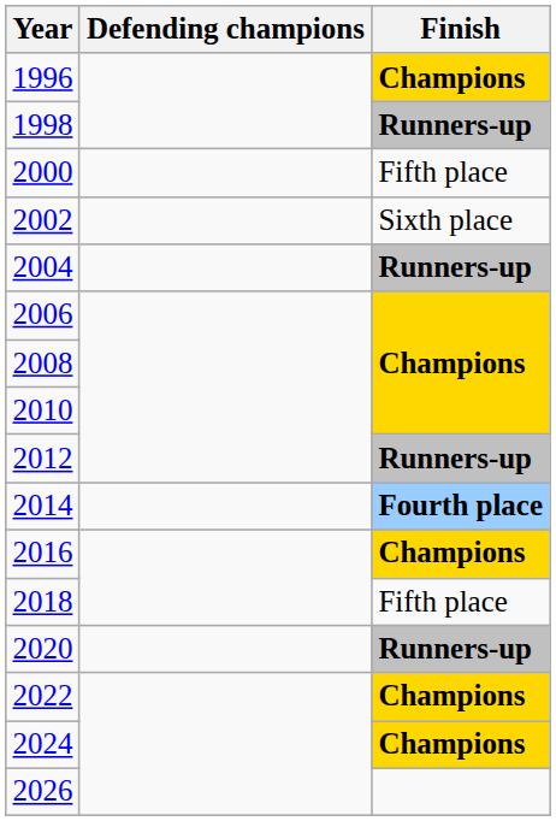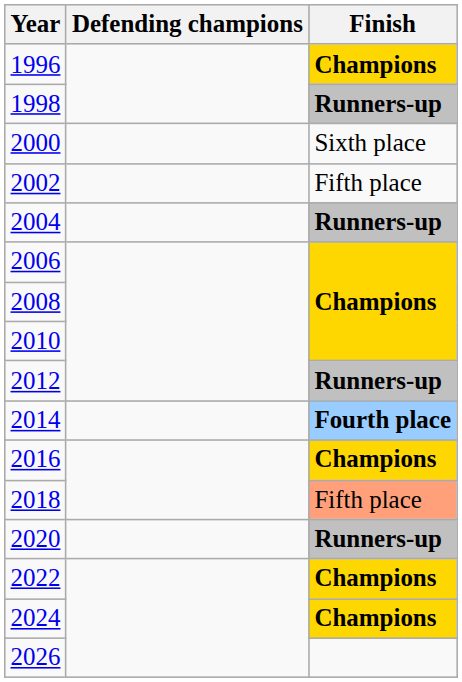2000 | Finish: Fifth place -> Sixth place
2002 | Finish: Sixth place -> Fifth place
2018 | Finish: no background -> lightsalmon background
